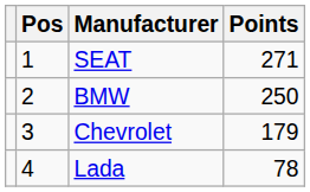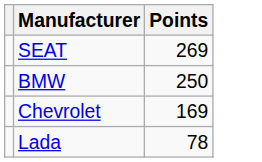- column: Pos | 1 | 2 | 3 | 4
SEAT | Points: 271 -> 269
Chevrolet | Points: 179 -> 169
